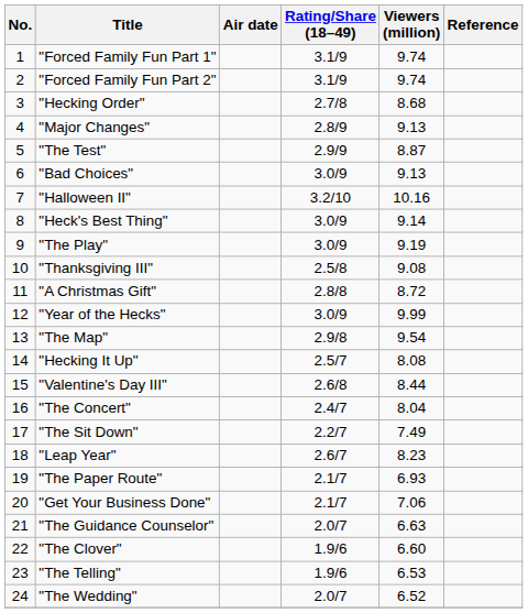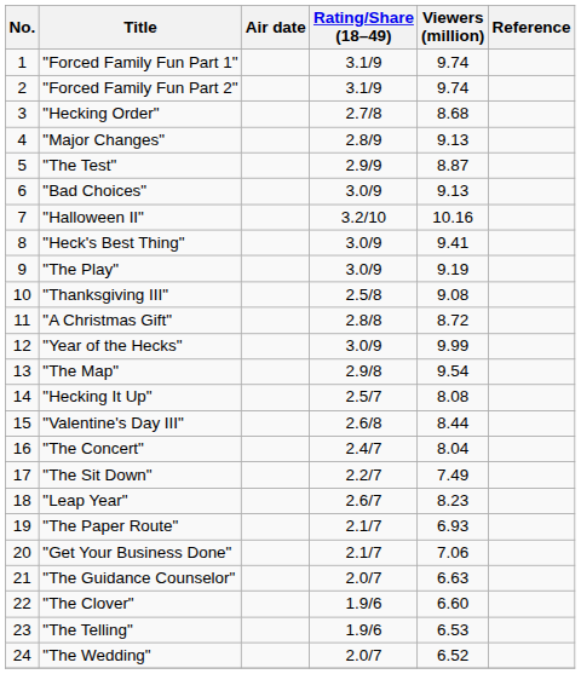"Heck's Best Thing" | Viewers (million): 9.14 -> 9.41
